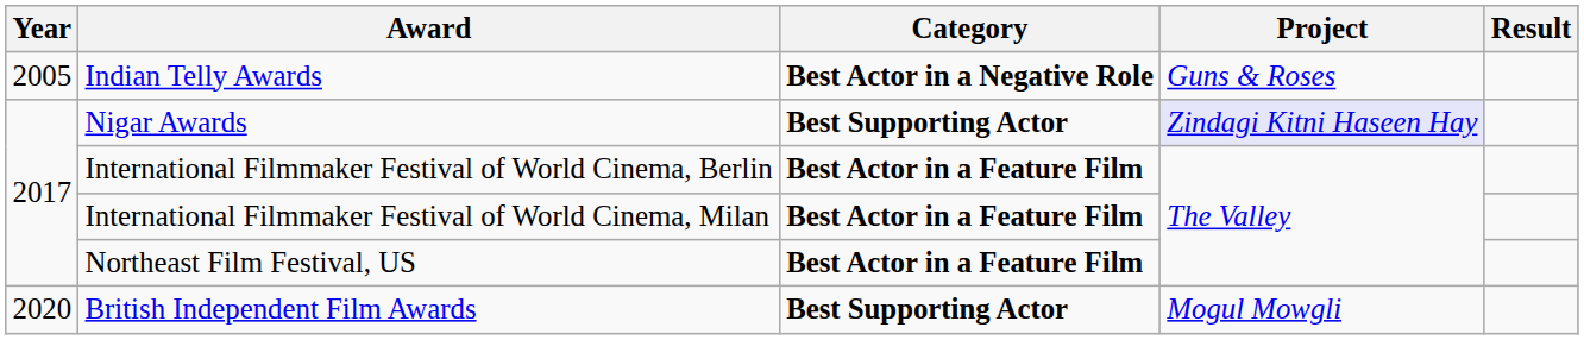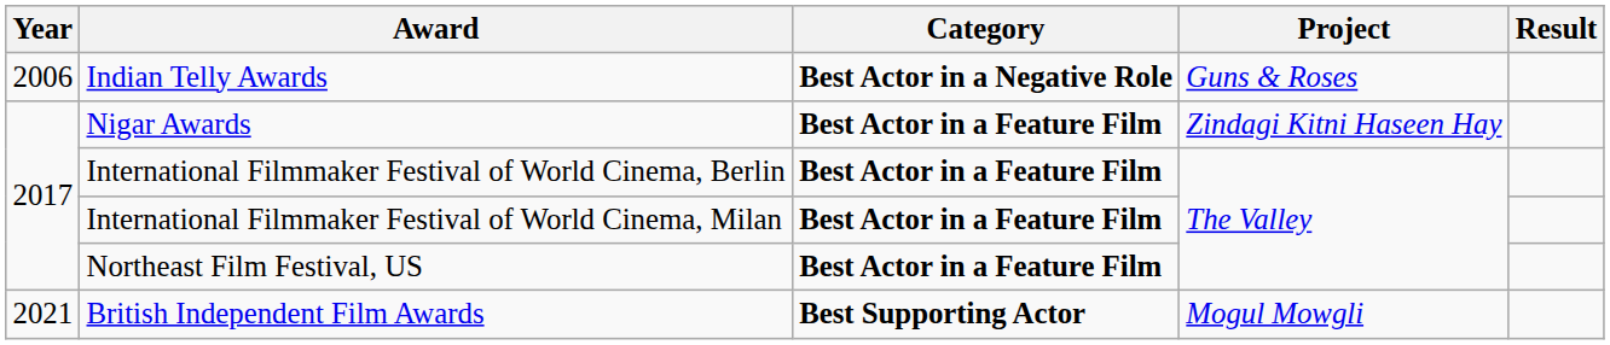Indian Telly Awards | Year: 2005 -> 2006
Nigar Awards | Category: Best Supporting Actor -> Best Actor in a Feature Film
Nigar Awards | Project: lavender background -> no background
British Independent Film Awards | Year: 2020 -> 2021
